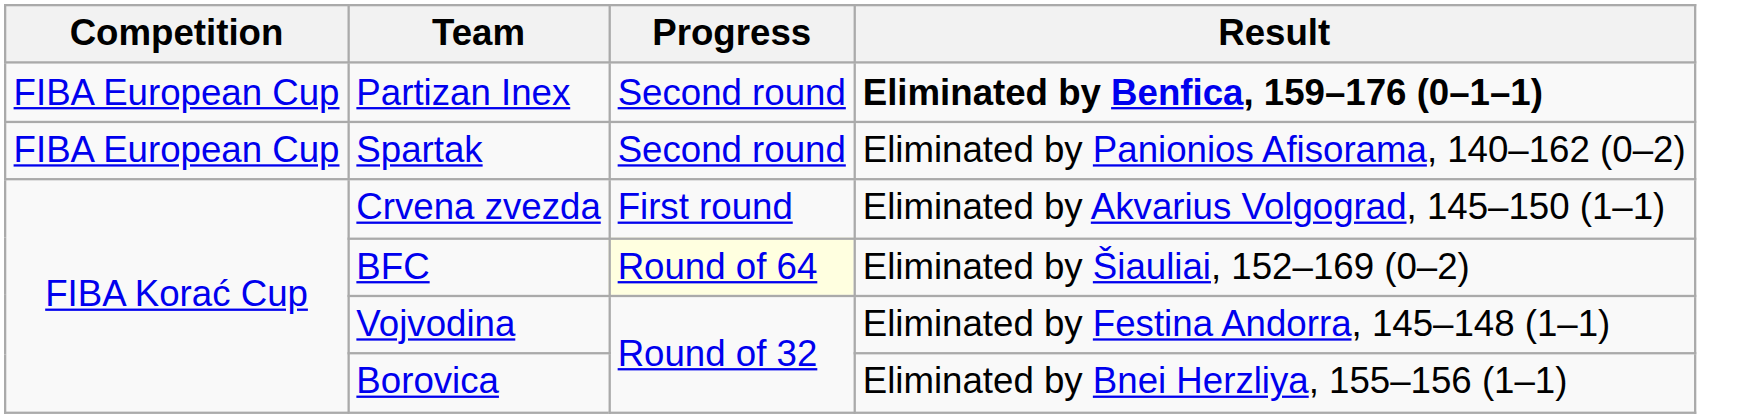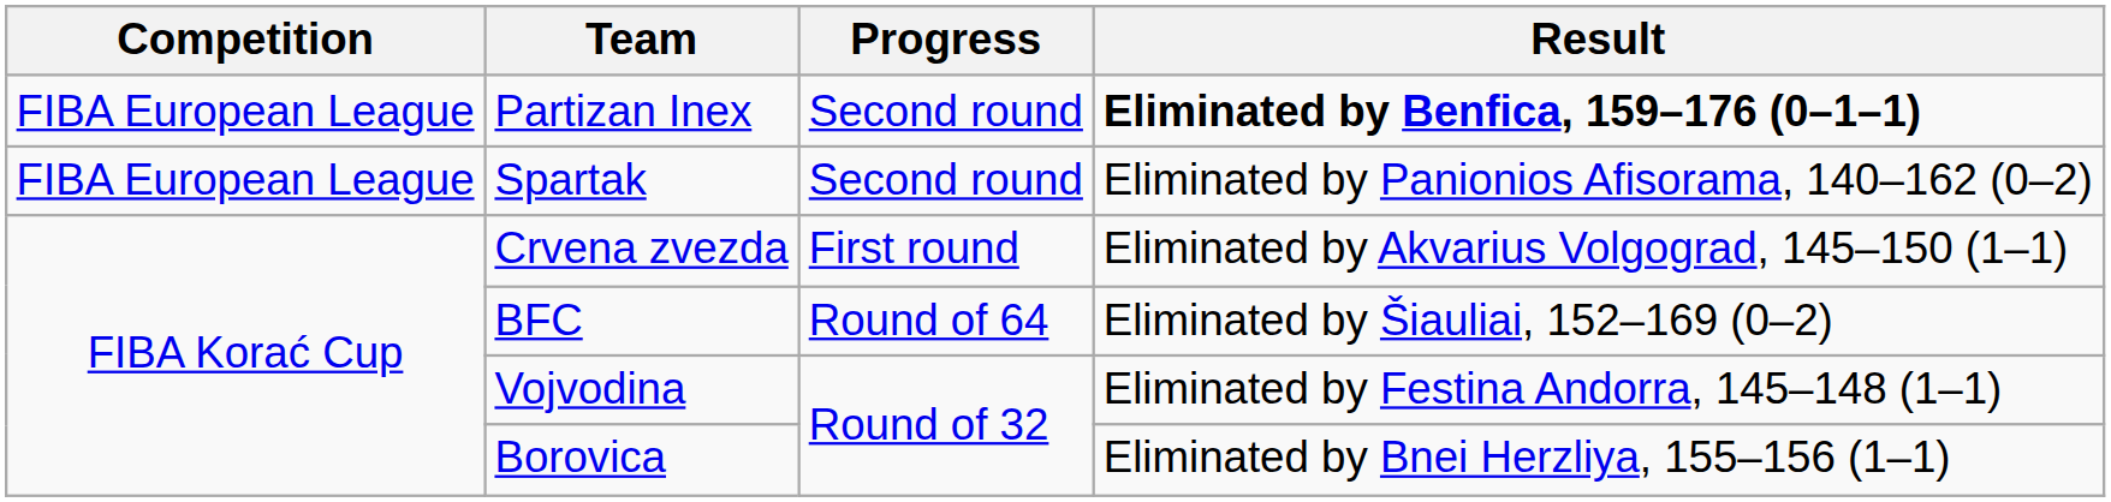Partizan Inex | Competition: FIBA European Cup -> FIBA European League
Spartak | Competition: FIBA European Cup -> FIBA European League
BFC | Progress: lightyellow background -> no background
